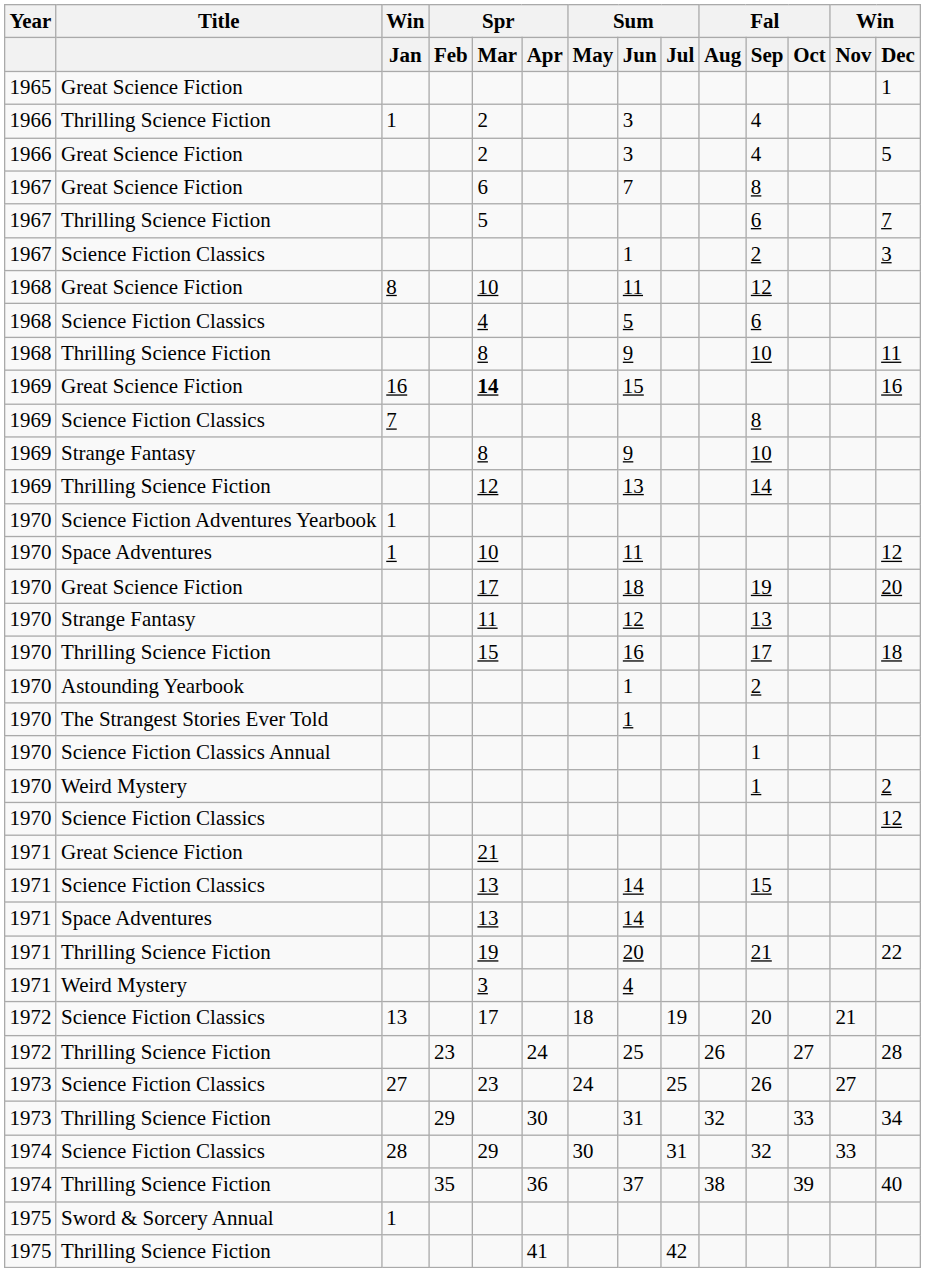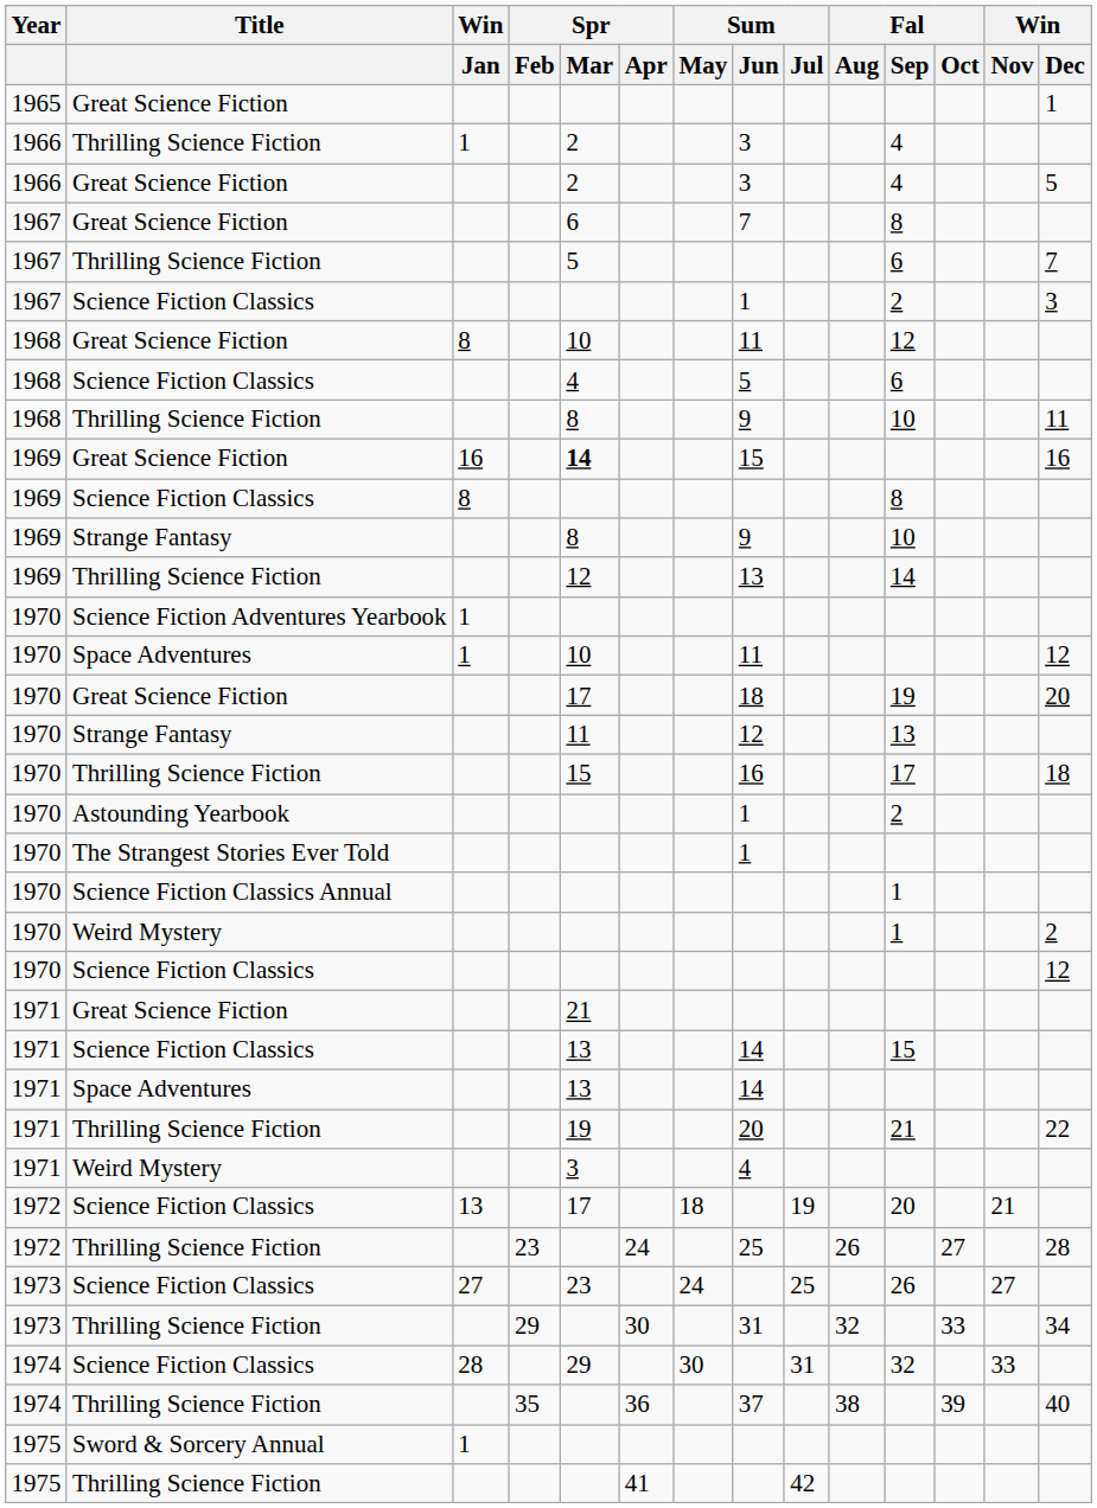1969 / Science Fiction Classics | Win / Jan: 7 -> 8
